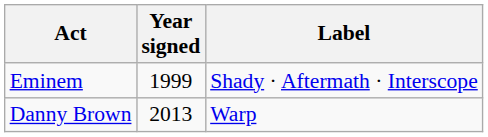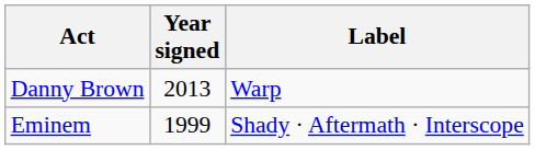rows swapped: Eminem <-> Danny Brown
